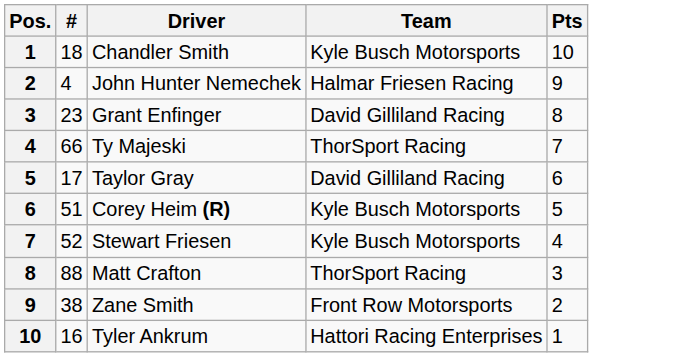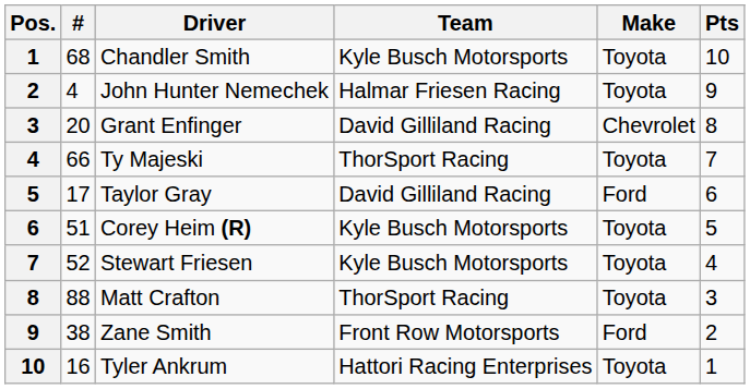+ column: Make | Toyota | Toyota | Chevrolet | Toyota | Ford | Toyota | Toyota | Toyota | Ford | Toyota
Chandler Smith | #: 18 -> 68
Grant Enfinger | #: 23 -> 20
